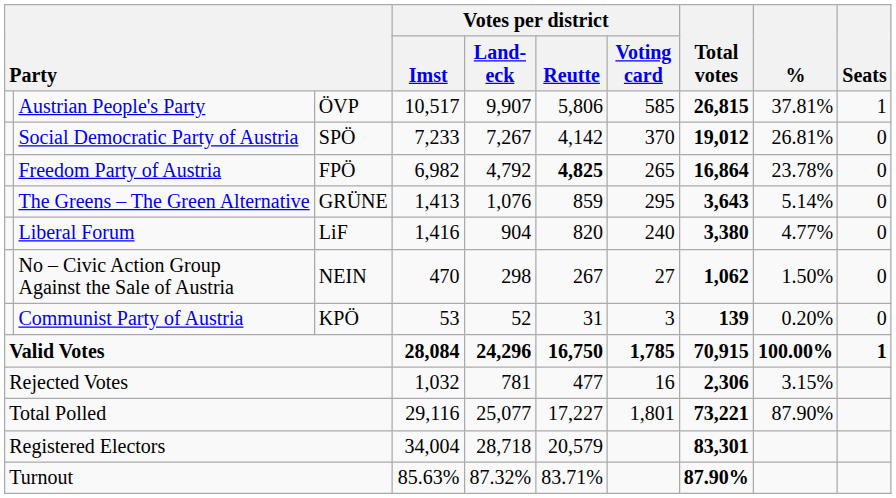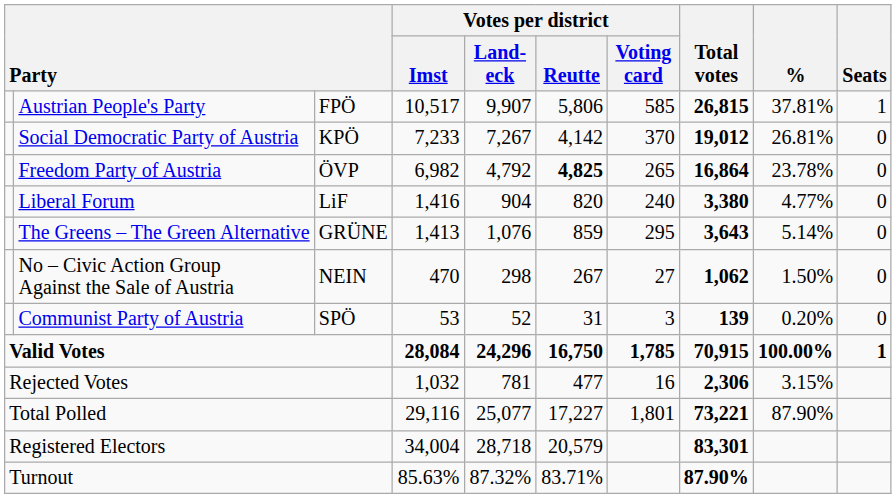Austrian People's Party | column 3: ÖVP -> FPÖ
Social Democratic Party of Austria | column 3: SPÖ -> KPÖ
Freedom Party of Austria | column 3: FPÖ -> ÖVP
rows swapped: The Greens – The Green Alternative <-> Liberal Forum
Communist Party of Austria | column 3: KPÖ -> SPÖ
